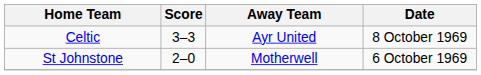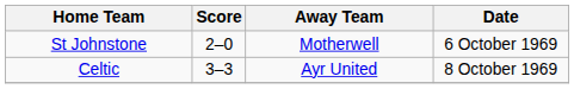rows swapped: St Johnstone <-> Celtic
